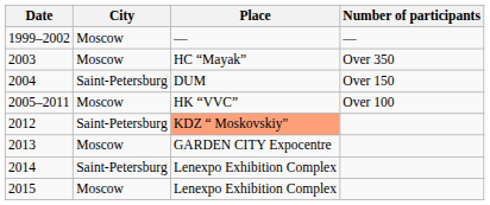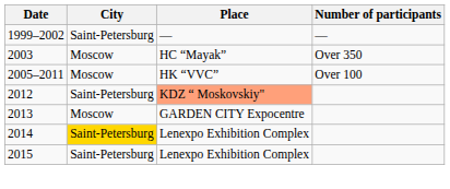1999–2002 | City: Moscow -> Saint-Petersburg
- row: 2004 | Saint-Petersburg | DUM | Over 150
2014 | City: no background -> gold background
2015 | City: Moscow -> Saint-Petersburg
